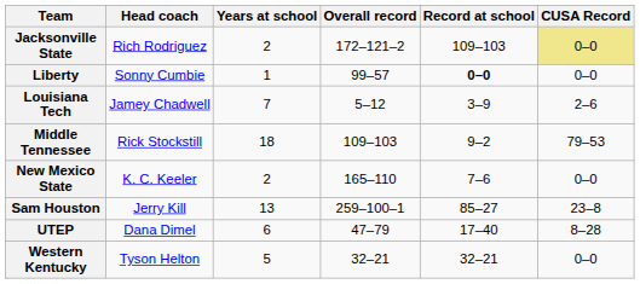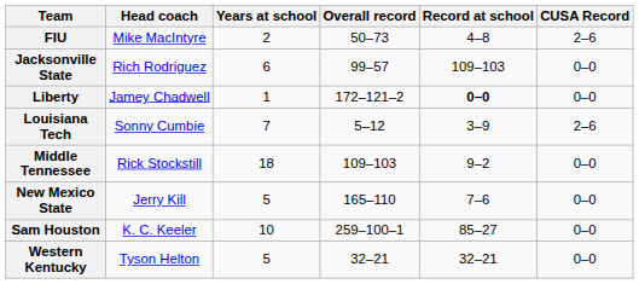+ row: FIU | Mike MacIntyre | 2 | 50–73 | 4–8 | 2–6
Jacksonville State | Years at school: 2 -> 6
Jacksonville State | Overall record: 172–121–2 -> 99–57
Jacksonville State | CUSA Record: khaki background -> no background
Liberty | Head coach: Sonny Cumbie -> Jamey Chadwell
Liberty | Overall record: 99–57 -> 172–121–2
Louisiana Tech | Head coach: Jamey Chadwell -> Sonny Cumbie
Middle Tennessee | CUSA Record: 79–53 -> 0–0
New Mexico State | Head coach: K. C. Keeler -> Jerry Kill
New Mexico State | Years at school: 2 -> 5
Sam Houston | Head coach: Jerry Kill -> K. C. Keeler
Sam Houston | Years at school: 13 -> 10
Sam Houston | CUSA Record: 23–8 -> 0–0
- row: UTEP | Dana Dimel | 6 | 47–79 | 17–40 | 8–28
